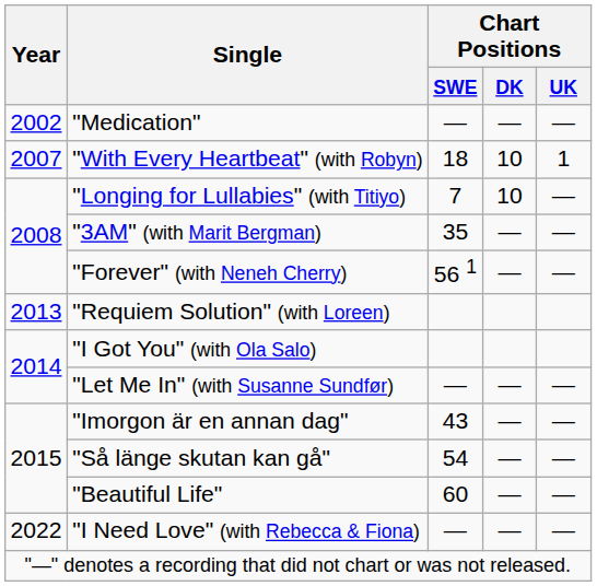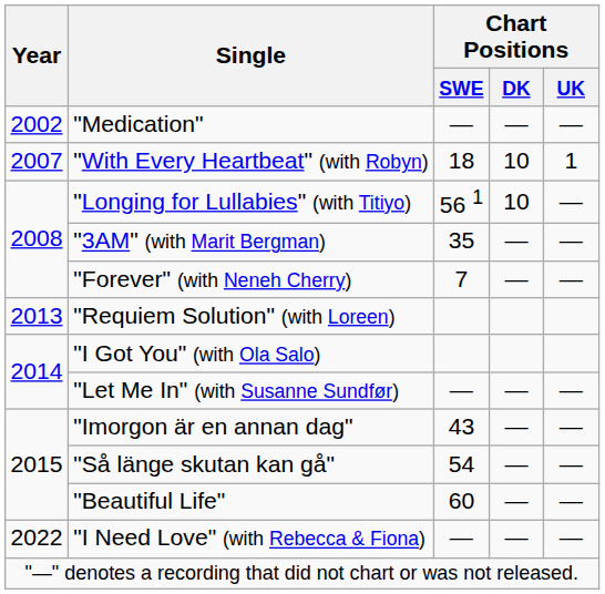"Longing for Lullabies" (with Titiyo) | Chart Positions / SWE: 7 -> 56 1
"Forever" (with Neneh Cherry) | Chart Positions / SWE: 56 1 -> 7
